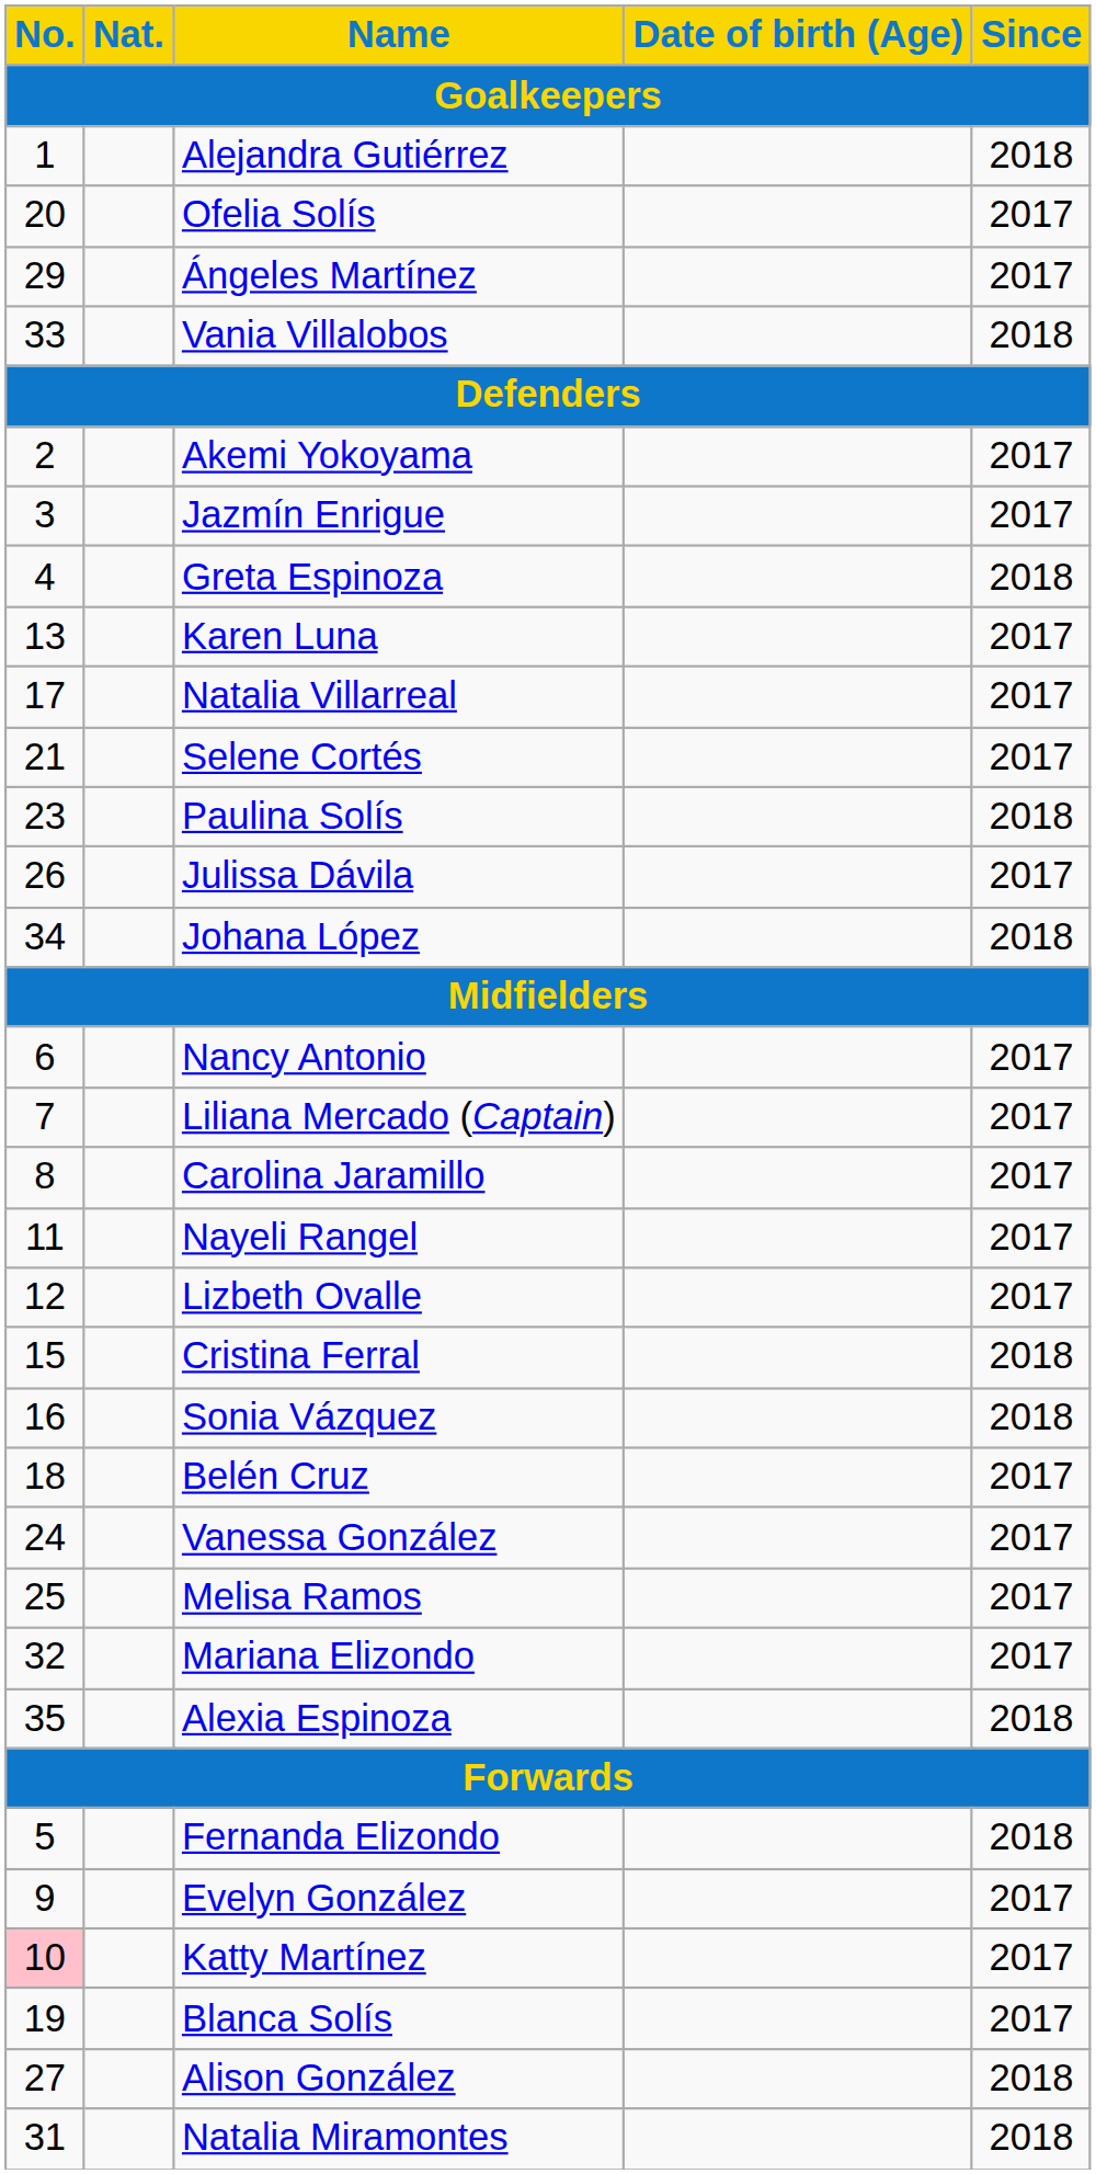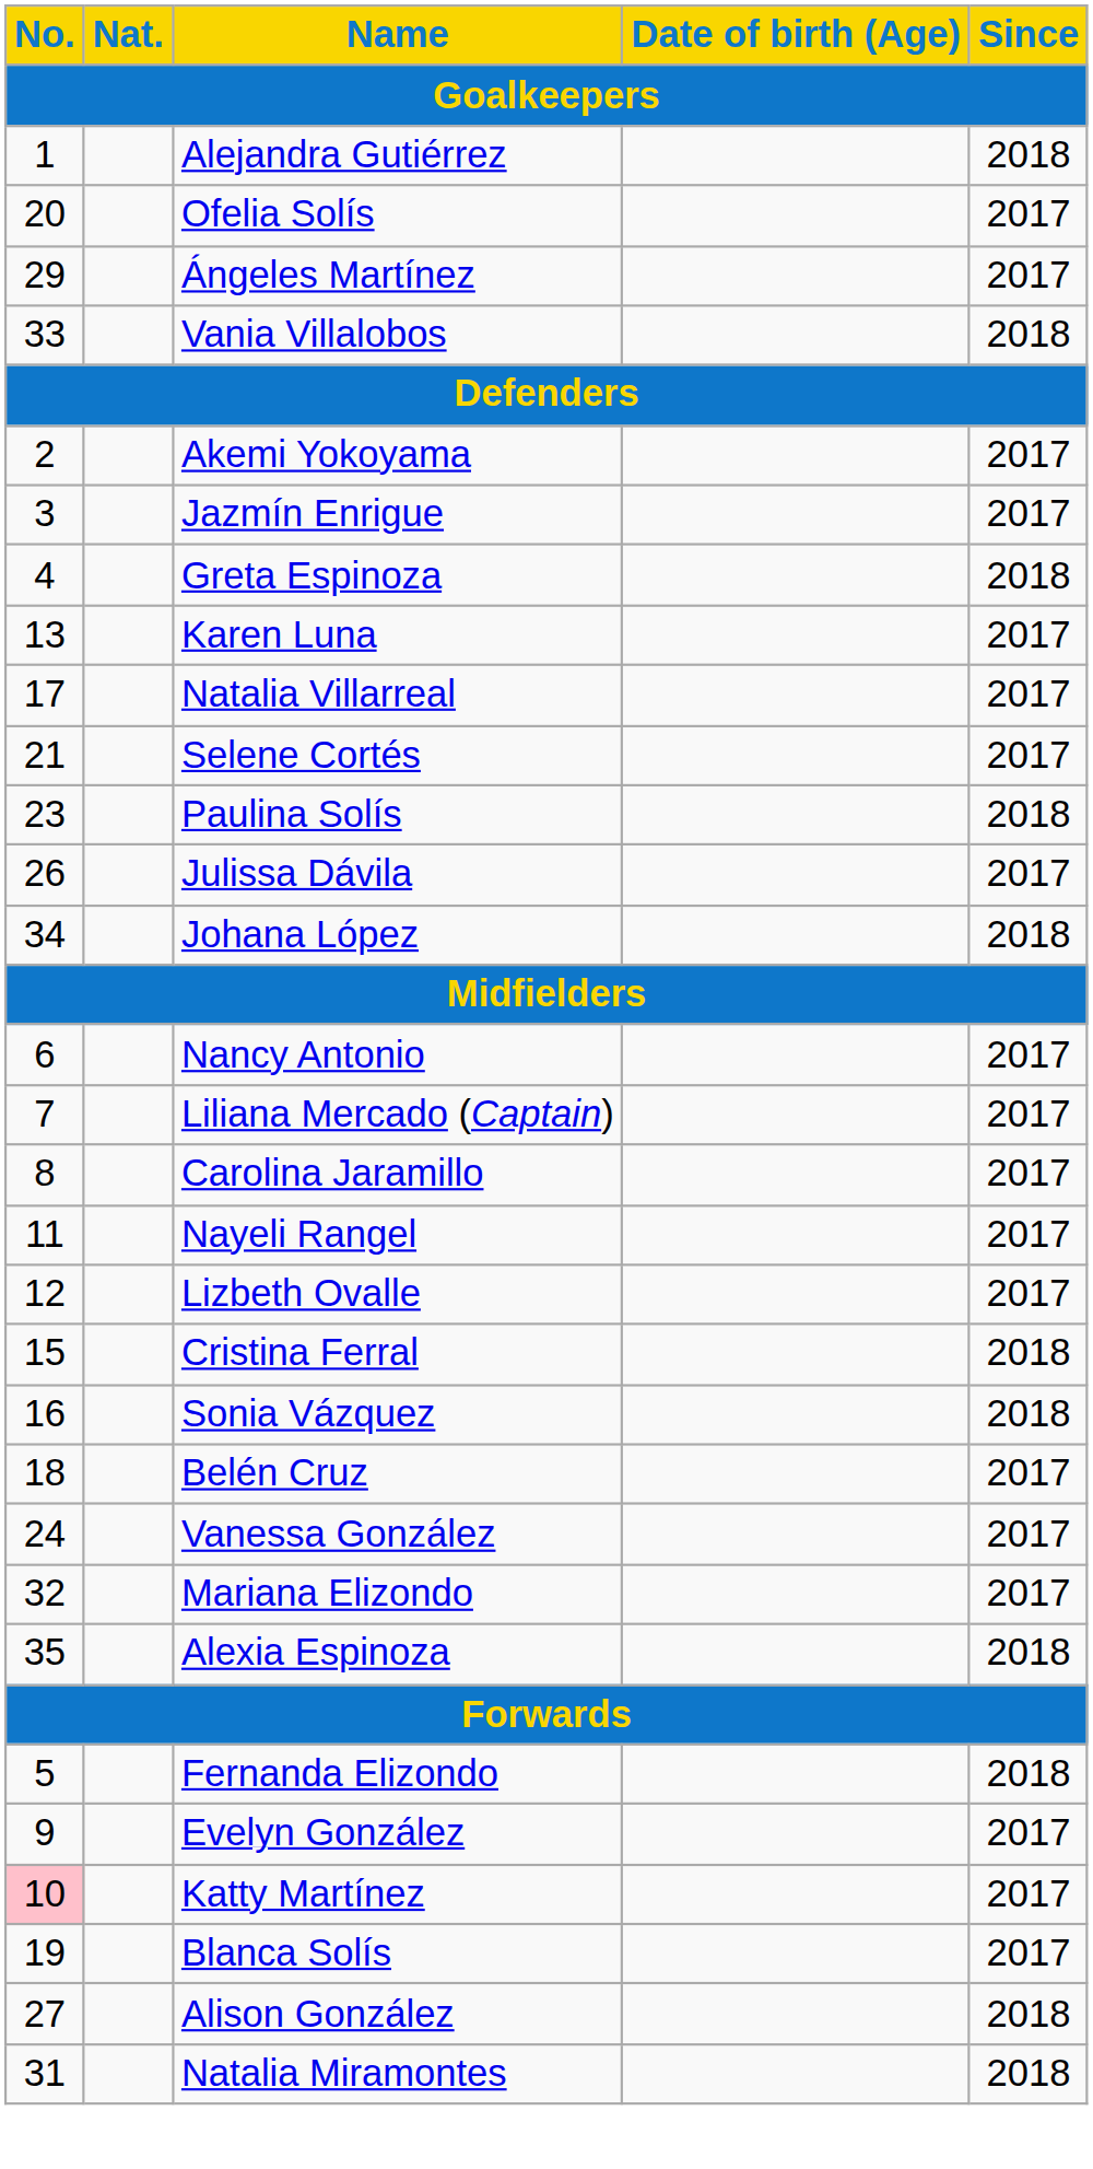- row: 25 | Melisa Ramos | 2017
